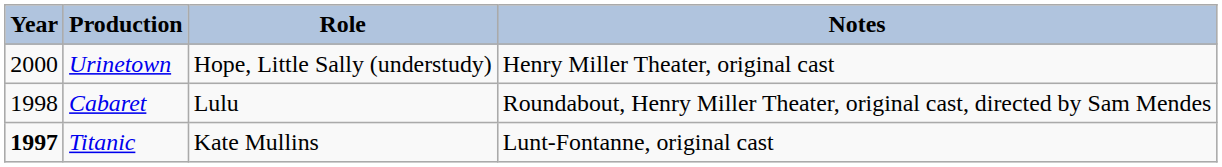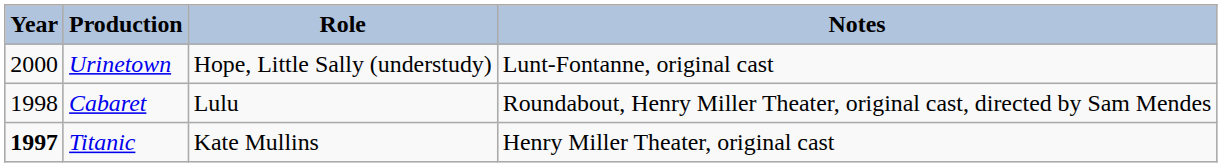Urinetown | Notes: Henry Miller Theater, original cast -> Lunt-Fontanne, original cast
Titanic | Notes: Lunt-Fontanne, original cast -> Henry Miller Theater, original cast
